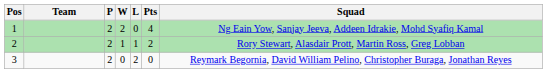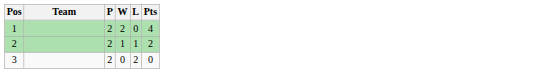- column: Squad | Ng Eain Yow, Sanjay Jeeva, Addeen Idrakie, Mohd Syafiq Kamal | Rory Stewart, Alasdair Prott, Martin Ross, Greg Lobban | Reymark Begornia, David William Pelino, Christopher Buraga, Jonathan Reyes
